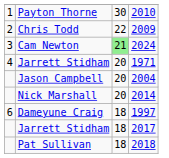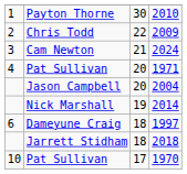2024 | column 3: lightgreen background -> no background
1971 | column 2: Jarrett Stidham -> Pat Sullivan
2014 | column 3: 20 -> 19
- row: Jarrett Stidham | 18 | 2017
2018 | column 2: Pat Sullivan -> Jarrett Stidham
+ row: 10 | Pat Sullivan | 17 | 1970
